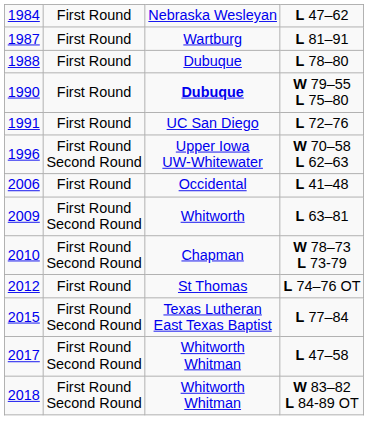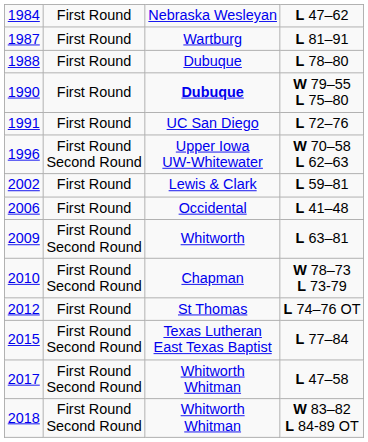+ row: 2002 | First Round | Lewis & Clark | L 59–81
